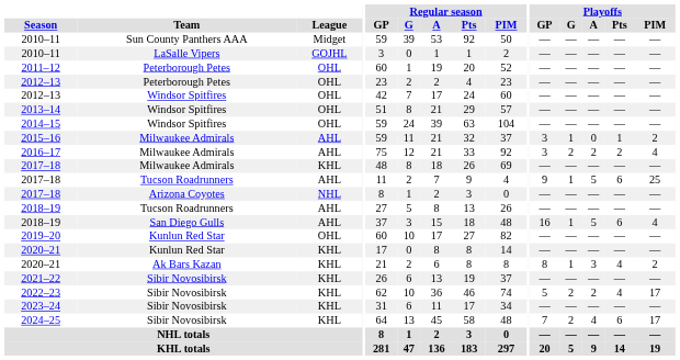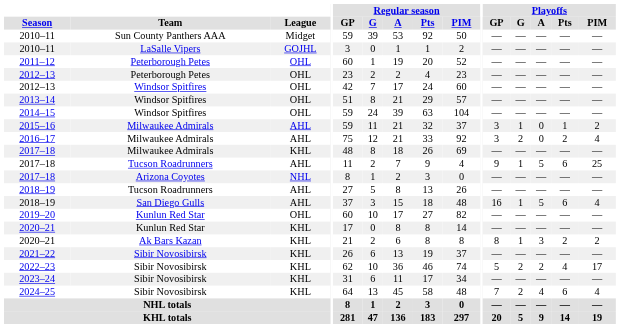2016–17 | Playoffs / A: 2 -> 0
2020–21 / Ak Bars Kazan | Playoffs / Pts: 4 -> 2
2024–25 | Playoffs / PIM: 17 -> 4
